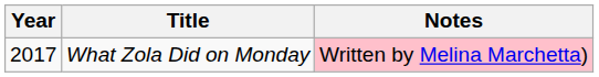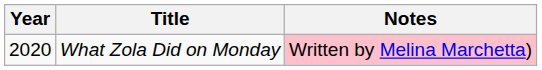What Zola Did on Monday | Year: 2017 -> 2020
